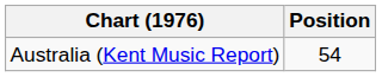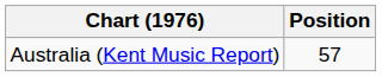Australia (Kent Music Report) | Position: 54 -> 57
